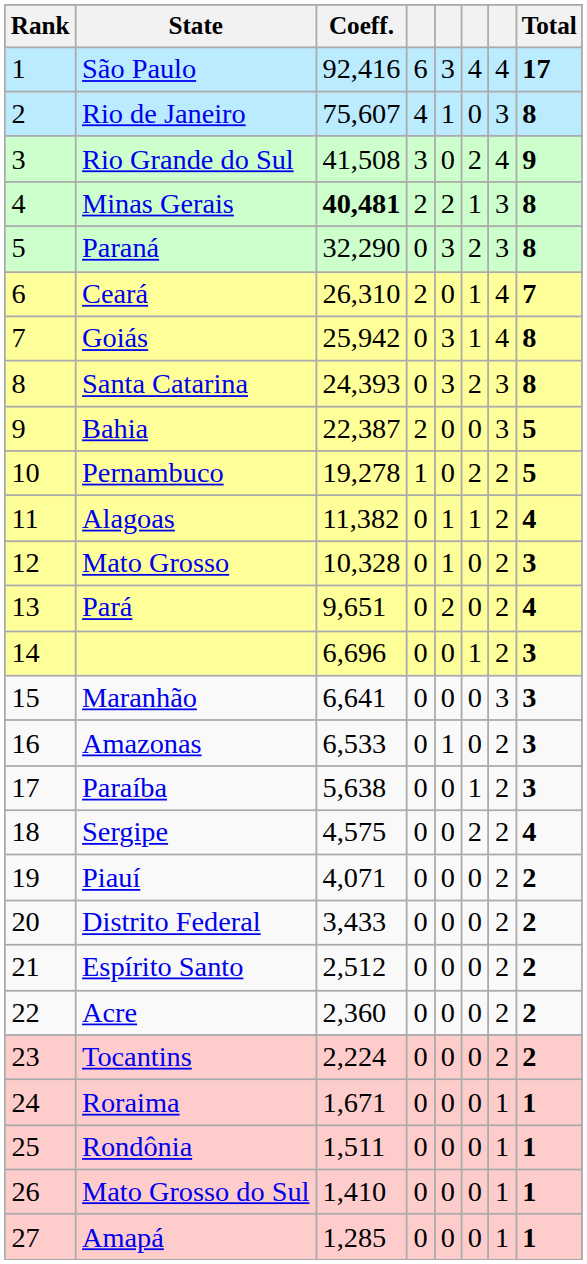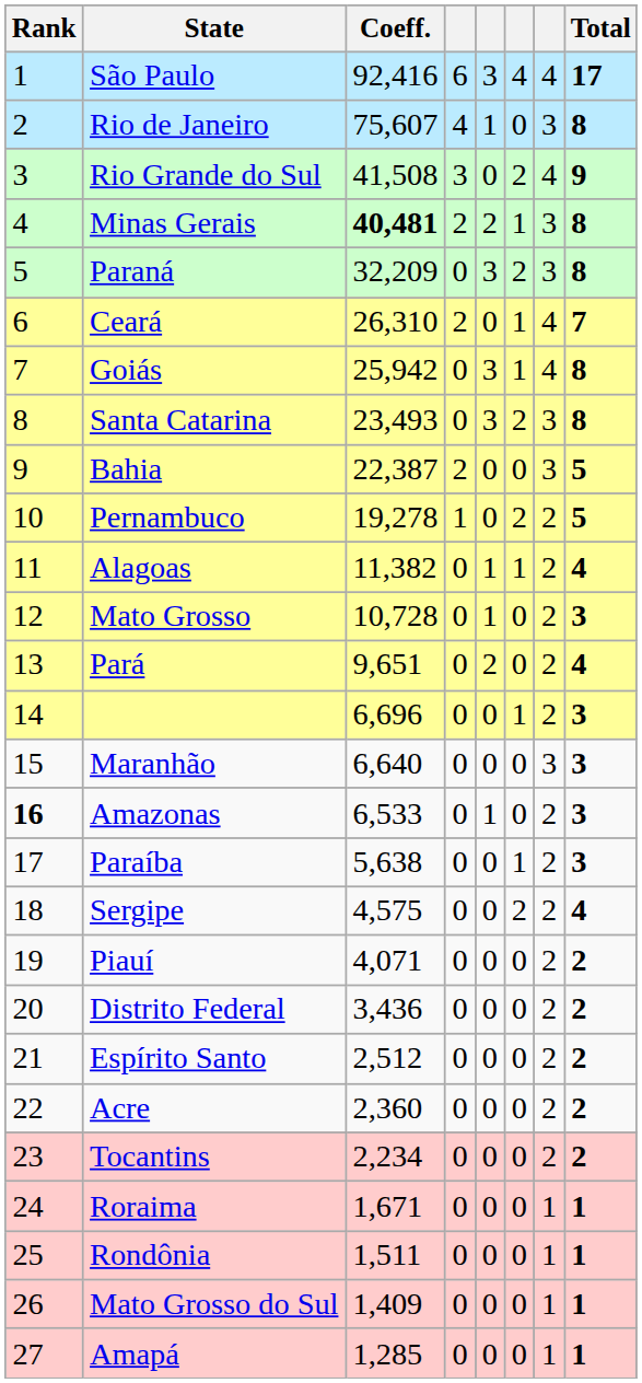Paraná | Coeff.: 32,290 -> 32,209
Santa Catarina | Coeff.: 24,393 -> 23,493
Mato Grosso | Coeff.: 10,328 -> 10,728
Maranhão | Coeff.: 6,641 -> 6,640
Amazonas | Rank: normal -> bold
Distrito Federal | Coeff.: 3,433 -> 3,436
Tocantins | Coeff.: 2,224 -> 2,234
Mato Grosso do Sul | Coeff.: 1,410 -> 1,409
